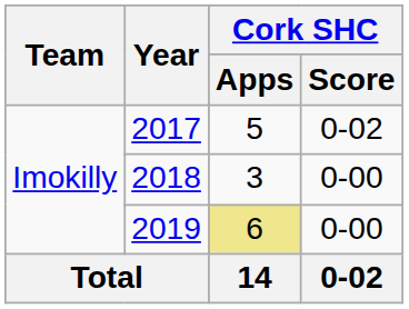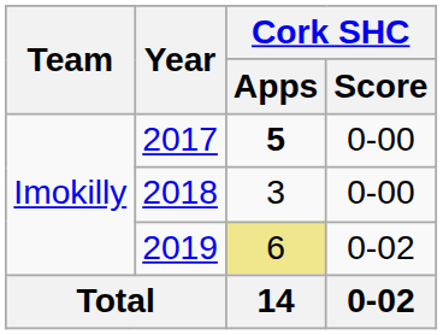2017 | Cork SHC / Apps: normal -> bold
2017 | Cork SHC / Score: 0-02 -> 0-00
2019 | Cork SHC / Score: 0-00 -> 0-02
